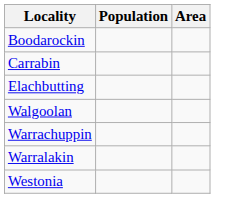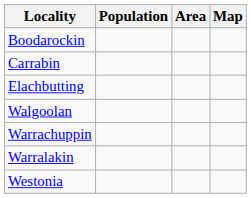+ column: Map
